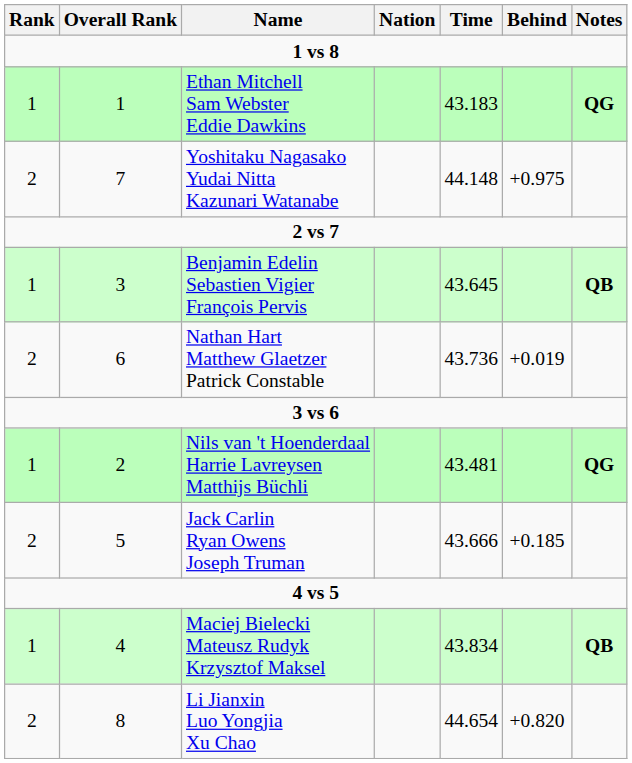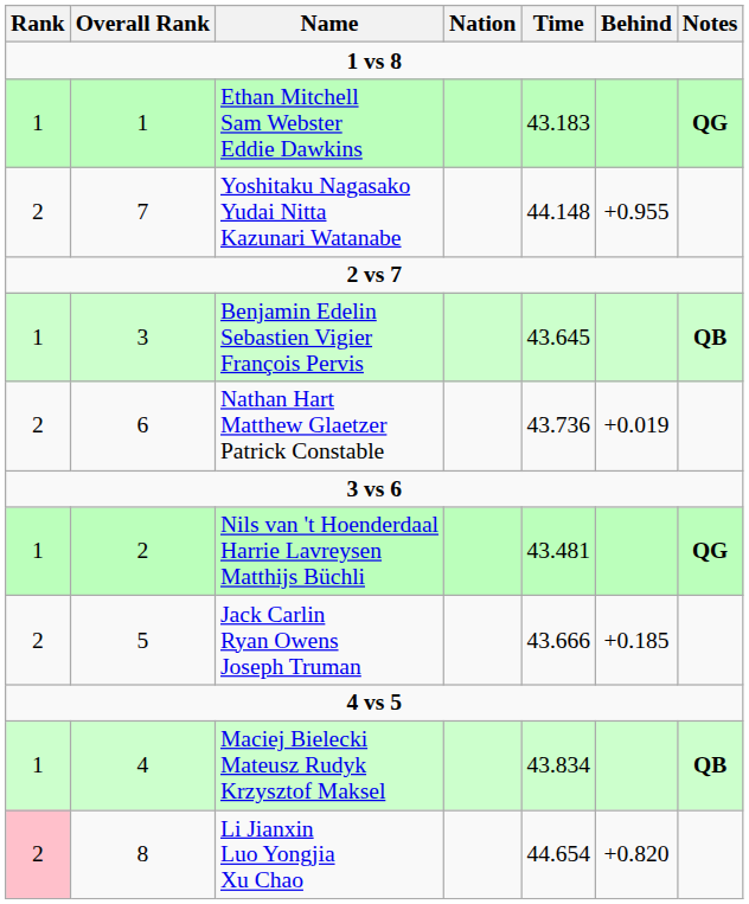Yoshitaku Nagasako Yudai Nitta Kazunari Watanabe | Behind: +0.975 -> +0.955
Li Jianxin Luo Yongjia Xu Chao | Rank: no background -> pink background
